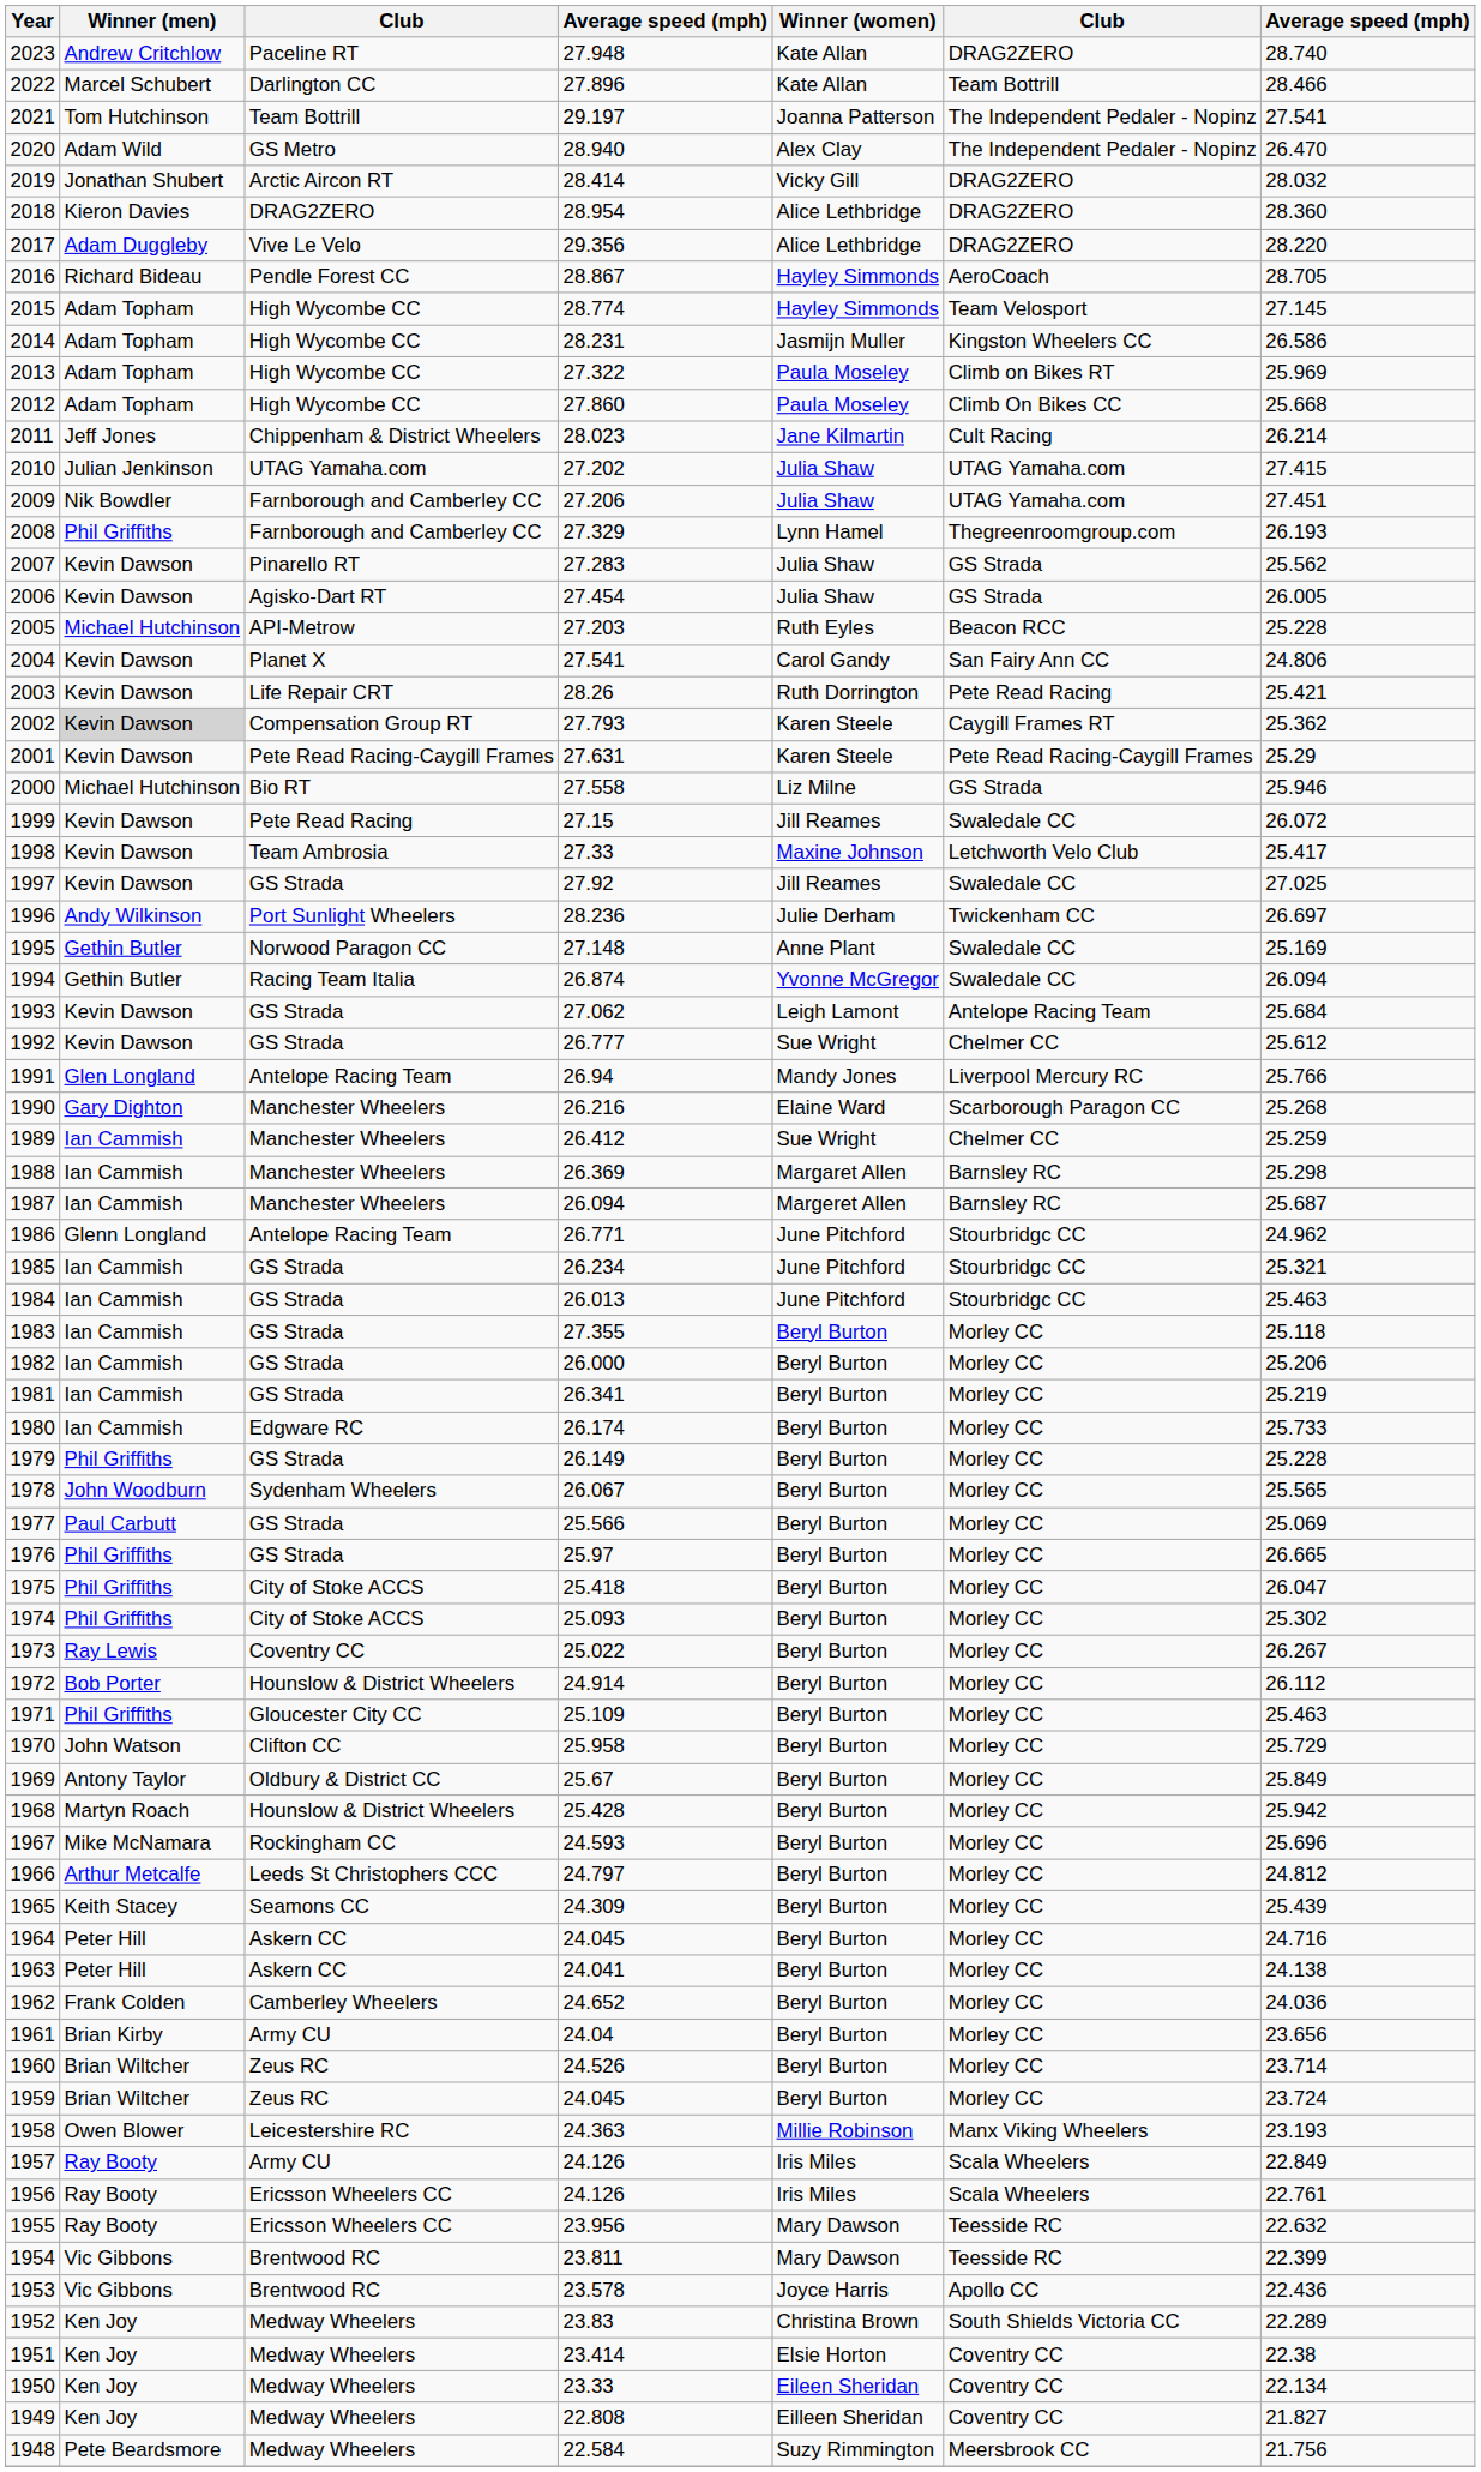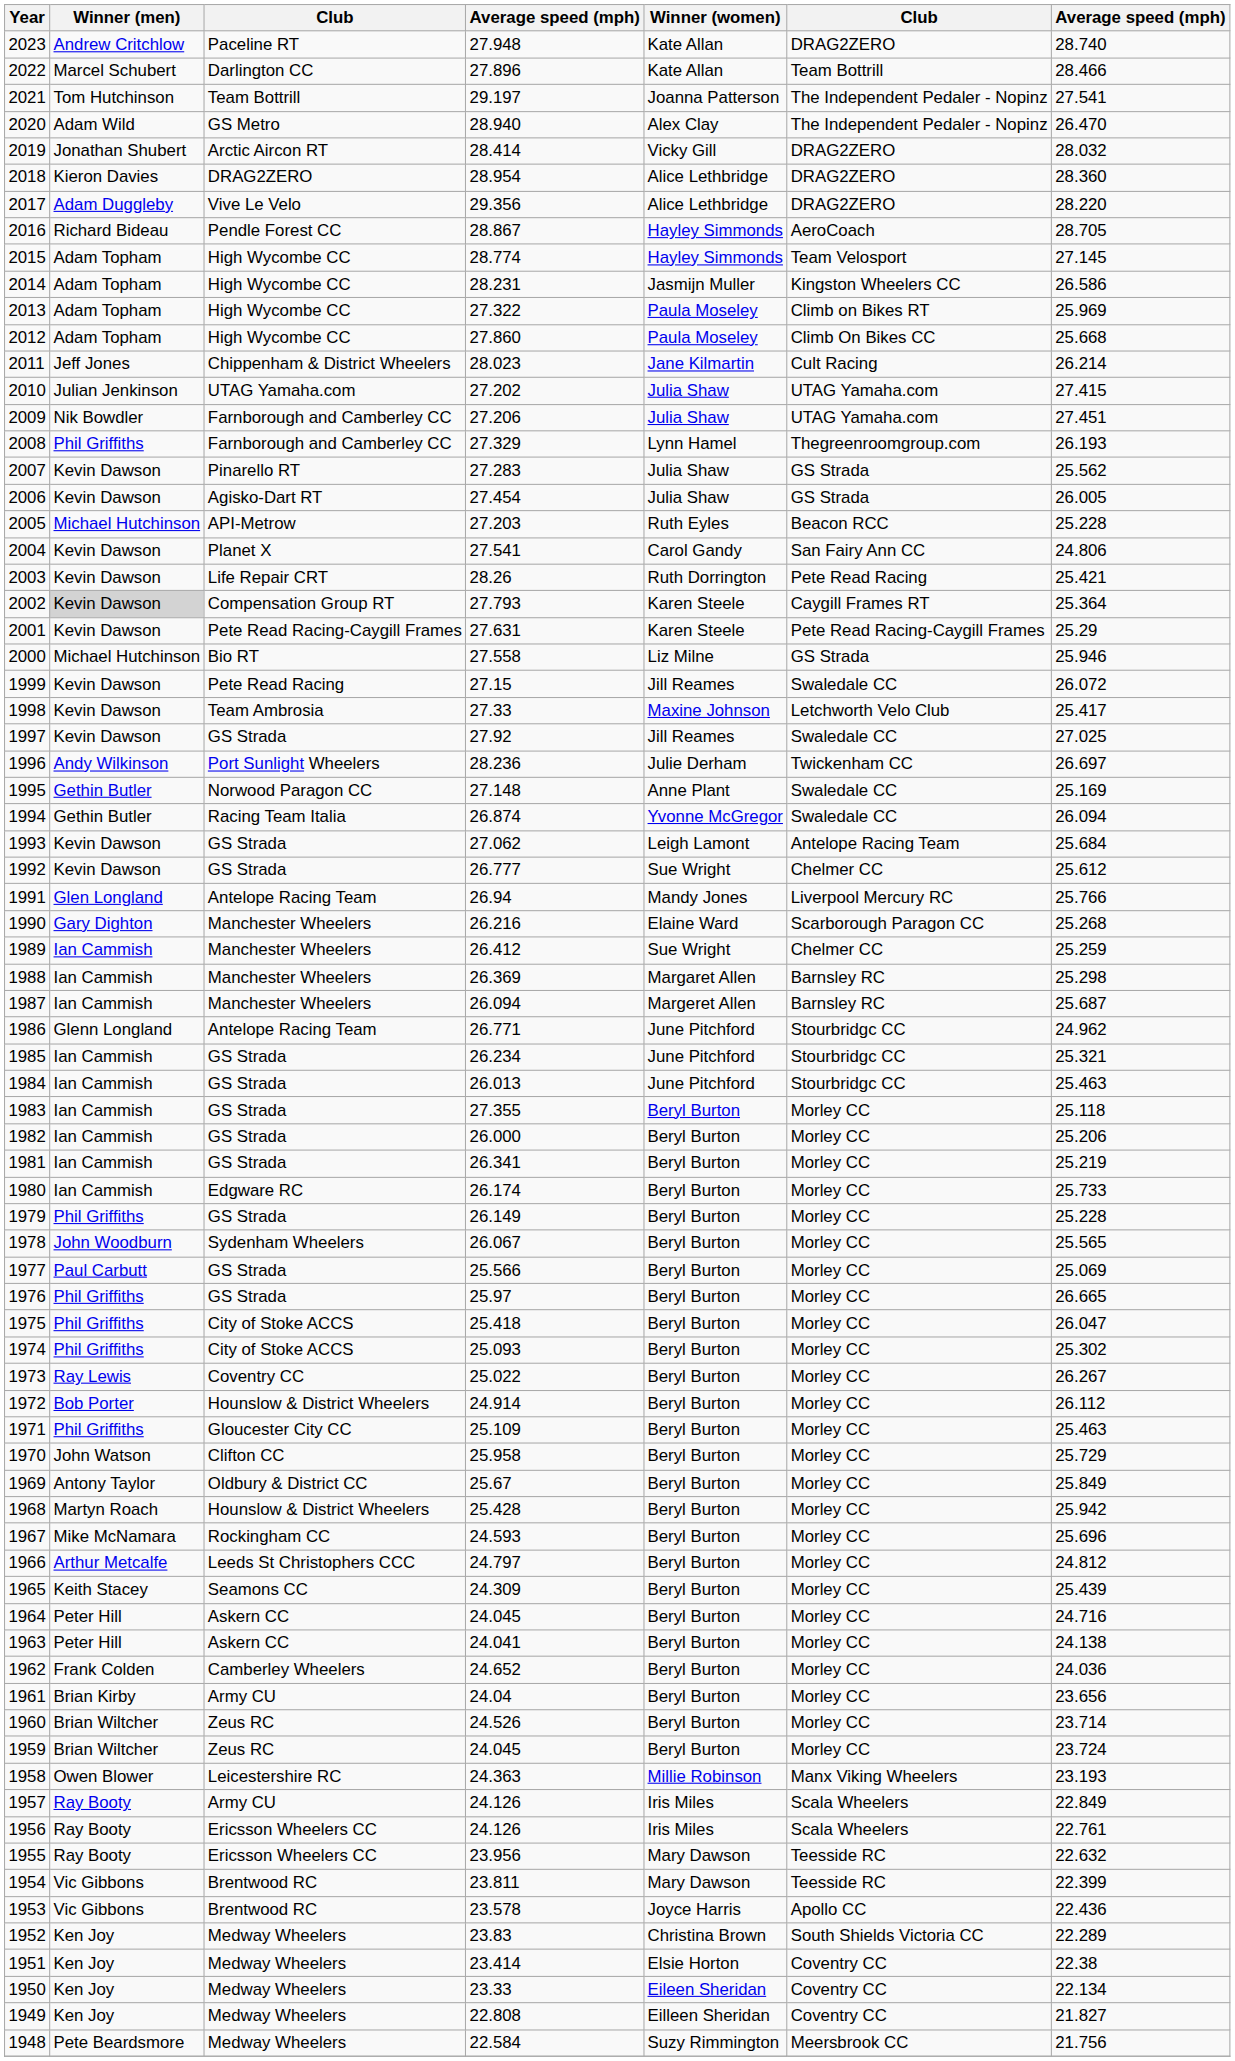2002 | column 7: 25.362 -> 25.364
